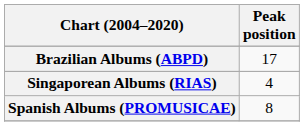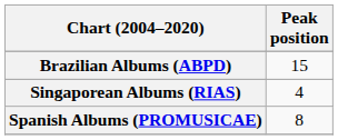Brazilian Albums (ABPD) | Peak position: 17 -> 15
